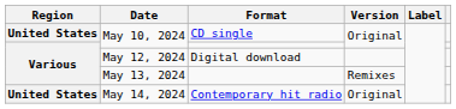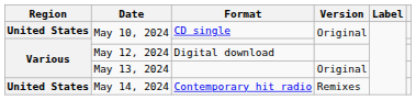May 13, 2024 | Version: Remixes -> Original
May 14, 2024 | Version: Original -> Remixes
